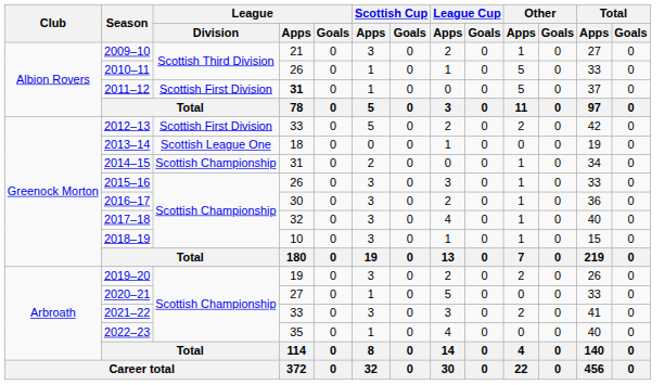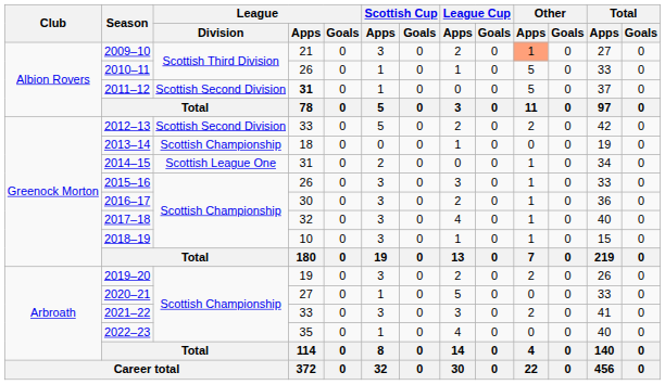2009–10 | Other / Apps: no background -> lightsalmon background
2011–12 | League / Division: Scottish First Division -> Scottish Second Division
2012–13 | League / Division: Scottish First Division -> Scottish Second Division
2013–14 | League / Division: Scottish League One -> Scottish Championship
2014–15 | League / Division: Scottish Championship -> Scottish League One
